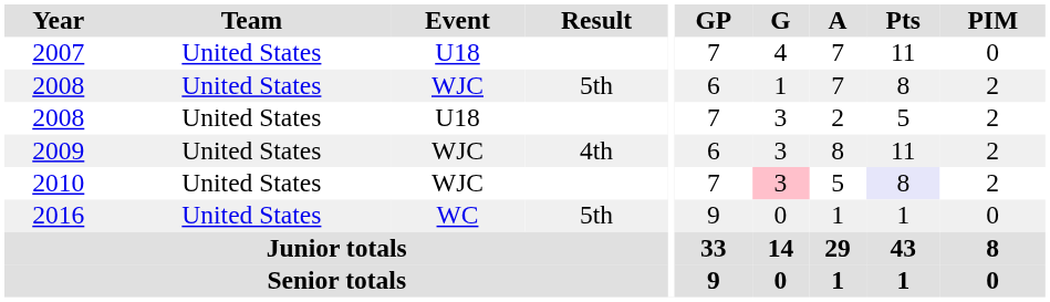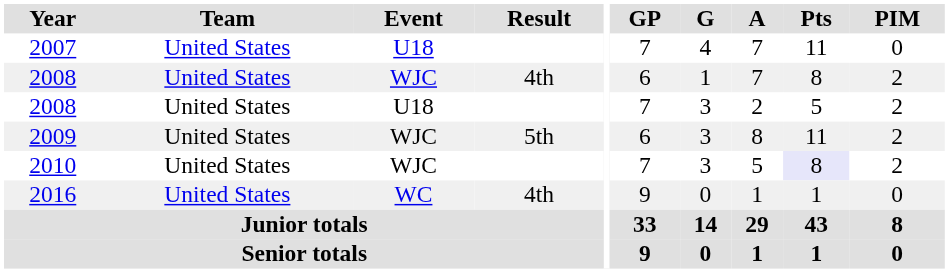2008 / WJC | Result: 5th -> 4th
2009 | Result: 4th -> 5th
2010 | G: pink background -> no background
2016 | Result: 5th -> 4th
